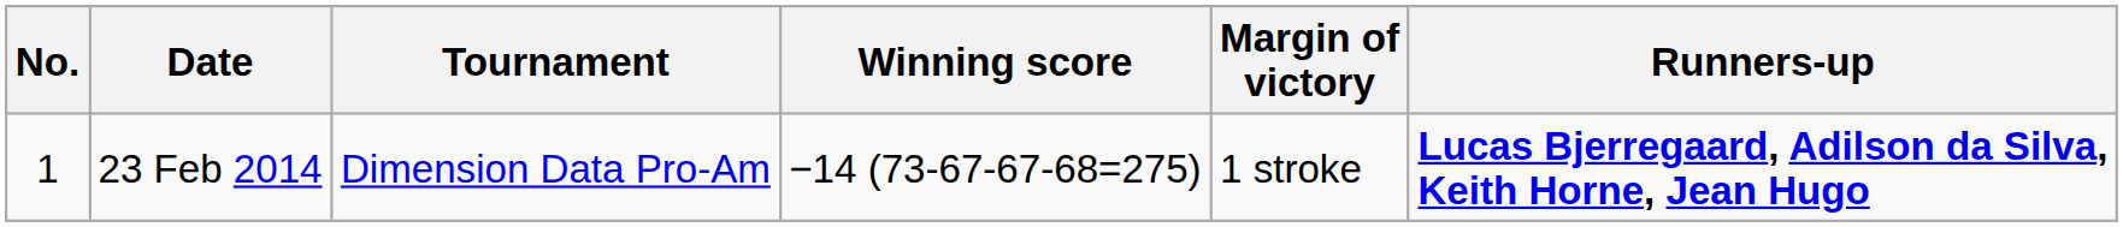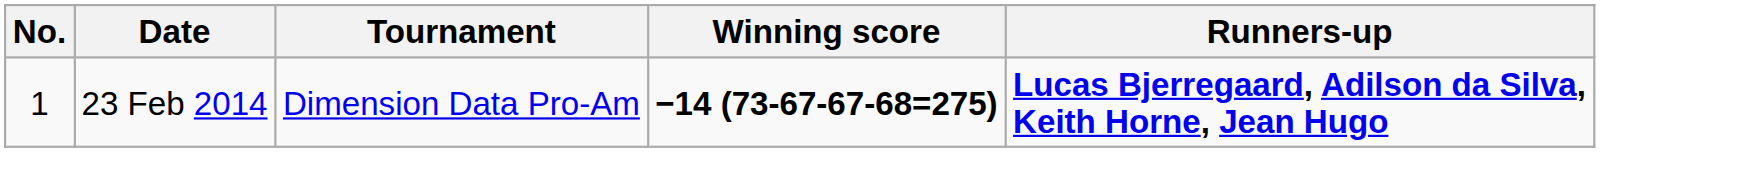- column: Margin of victory | 1 stroke
23 Feb 2014 | Winning score: normal -> bold
